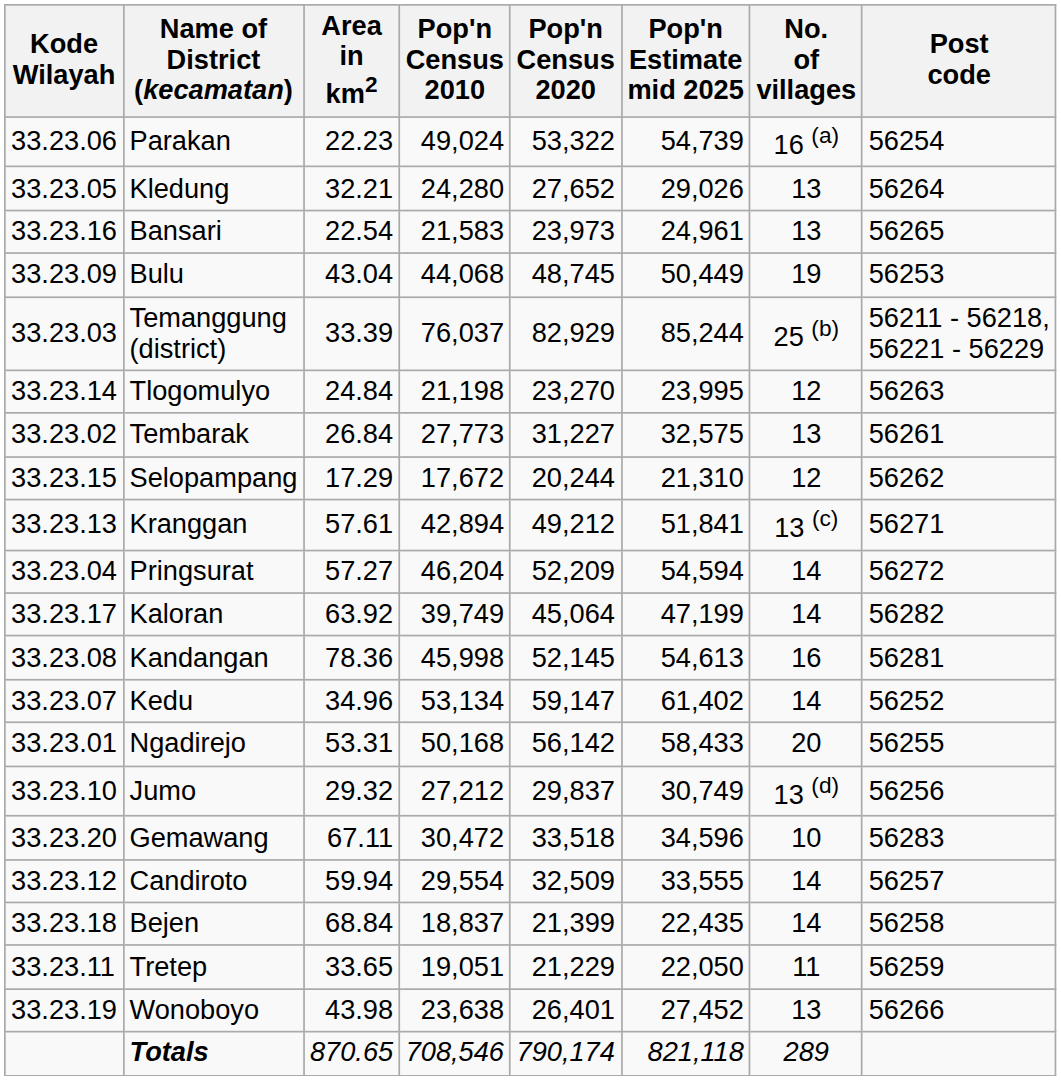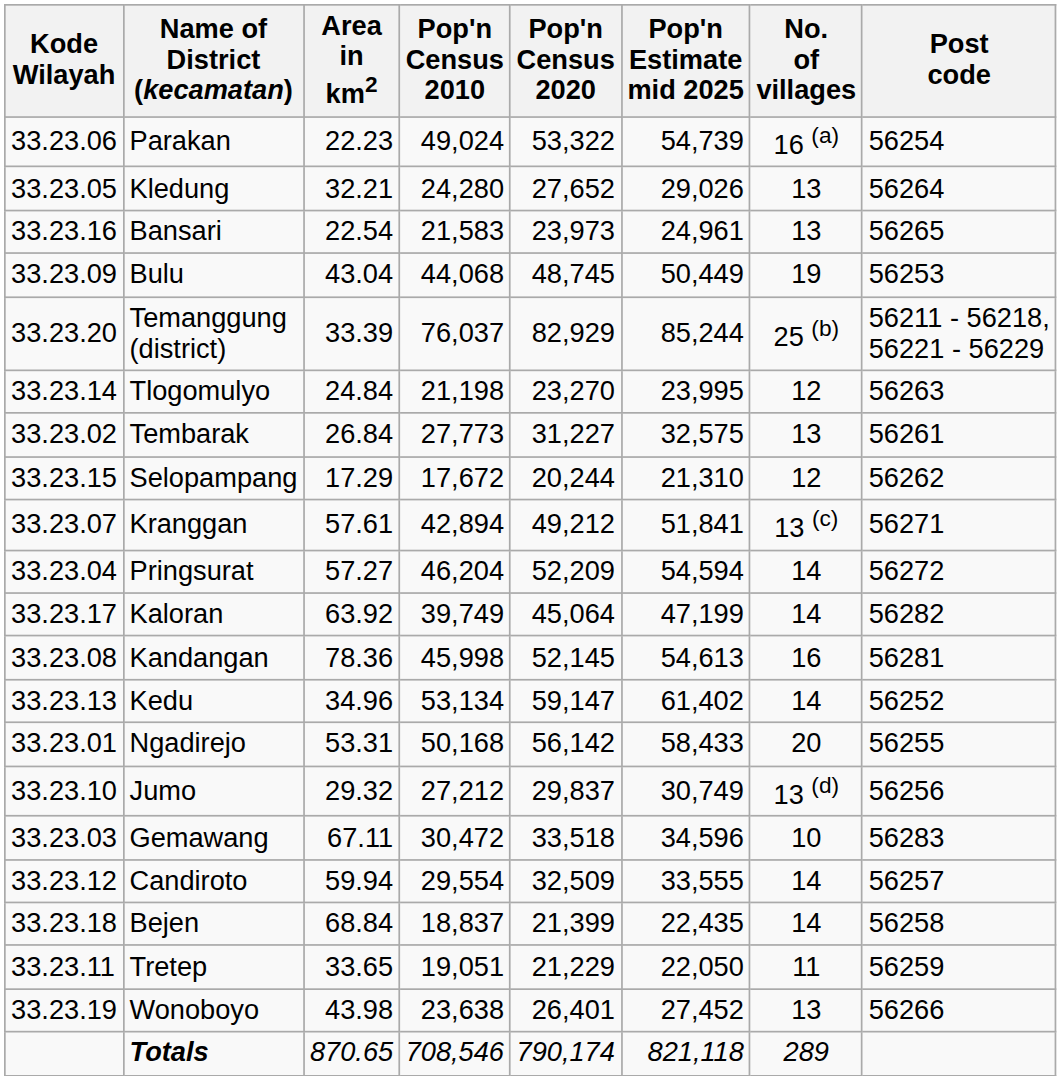Temanggung (district) | Kode Wilayah: 33.23.03 -> 33.23.20
Kranggan | Kode Wilayah: 33.23.13 -> 33.23.07
Kedu | Kode Wilayah: 33.23.07 -> 33.23.13
Gemawang | Kode Wilayah: 33.23.20 -> 33.23.03
